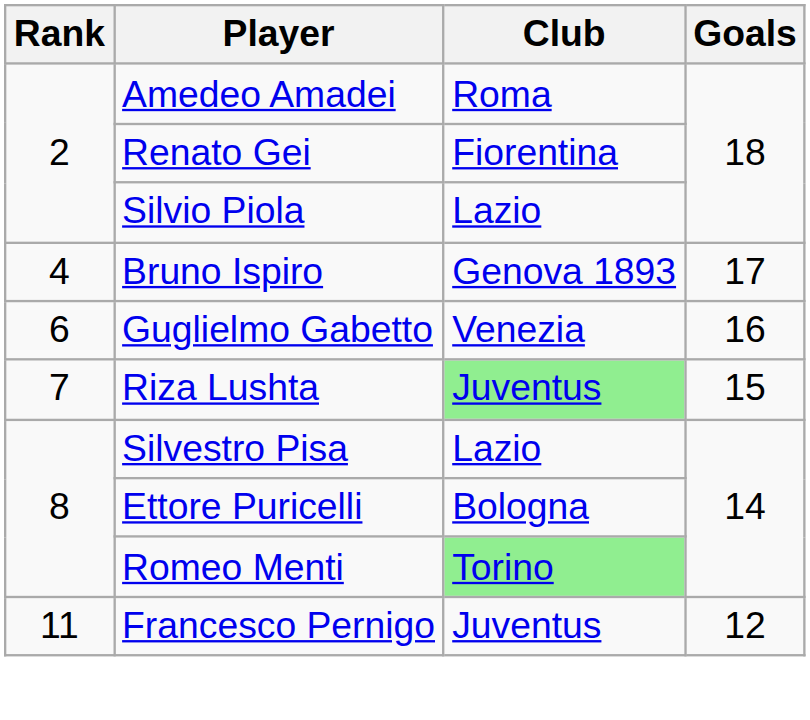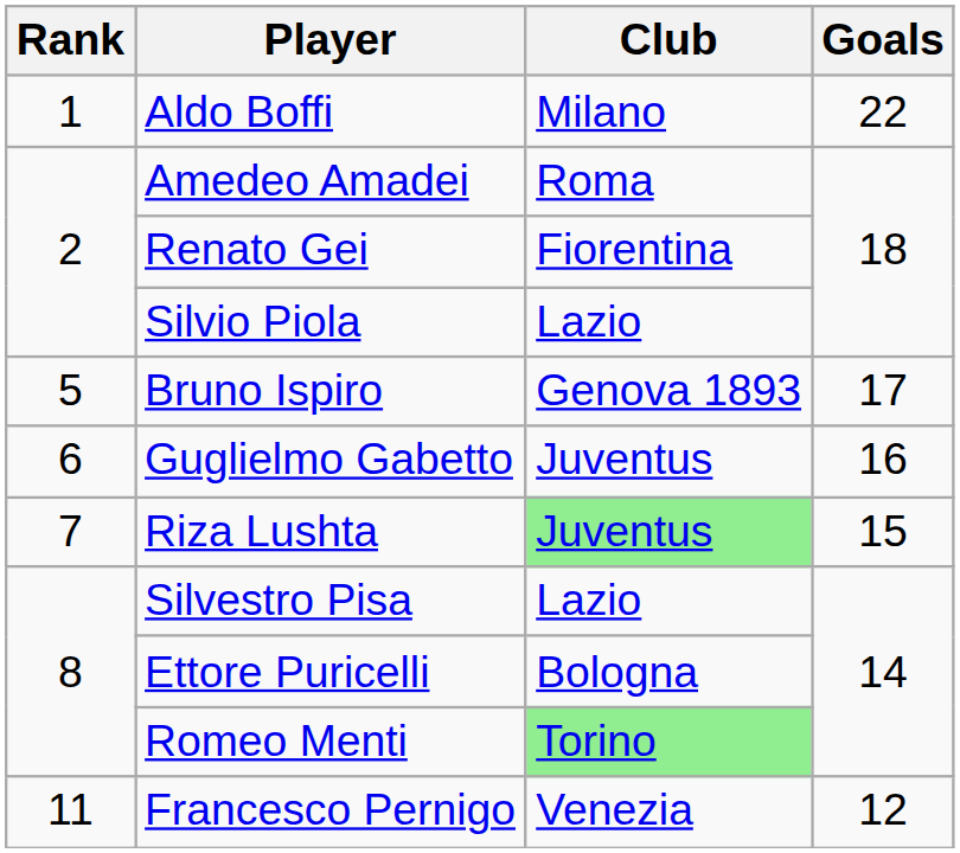+ row: 1 | Aldo Boffi | Milano | 22
Bruno Ispiro | Rank: 4 -> 5
Guglielmo Gabetto | Club: Venezia -> Juventus
Francesco Pernigo | Club: Juventus -> Venezia
